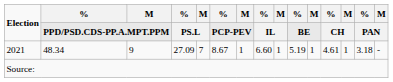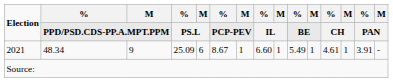2021 | column 4: 27.09 -> 25.09
2021 | column 5: 7 -> 6
2021 | column 10: 5.19 -> 5.49
2021 | column 14: 3.18 -> 3.91
